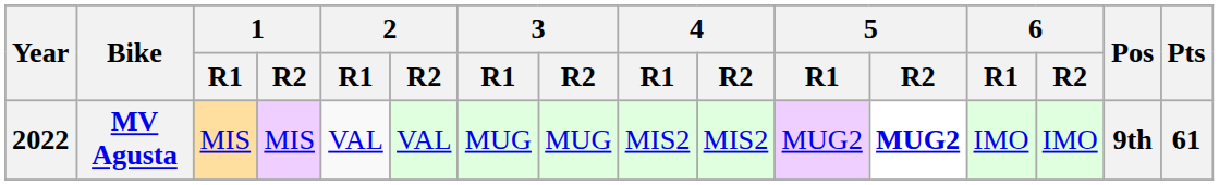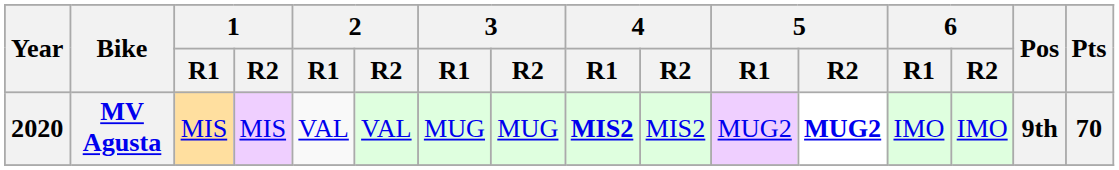MV Agusta | Year: 2022 -> 2020
MV Agusta | 4 / R1: normal -> bold
MV Agusta | Pts: 61 -> 70
